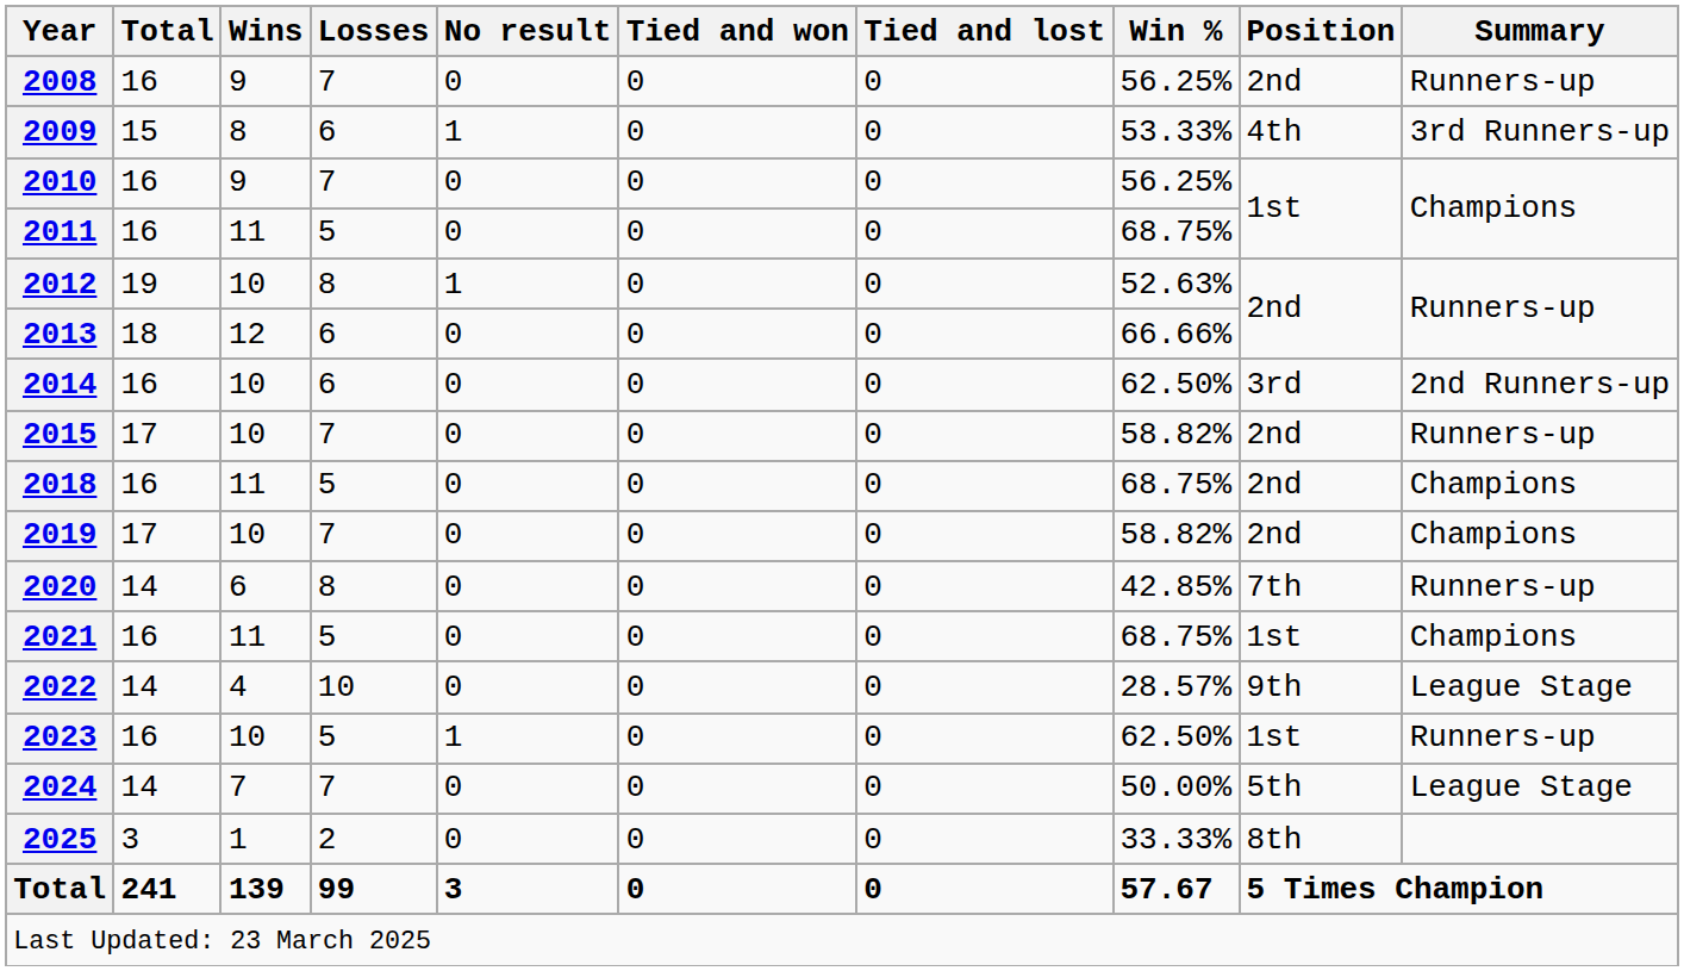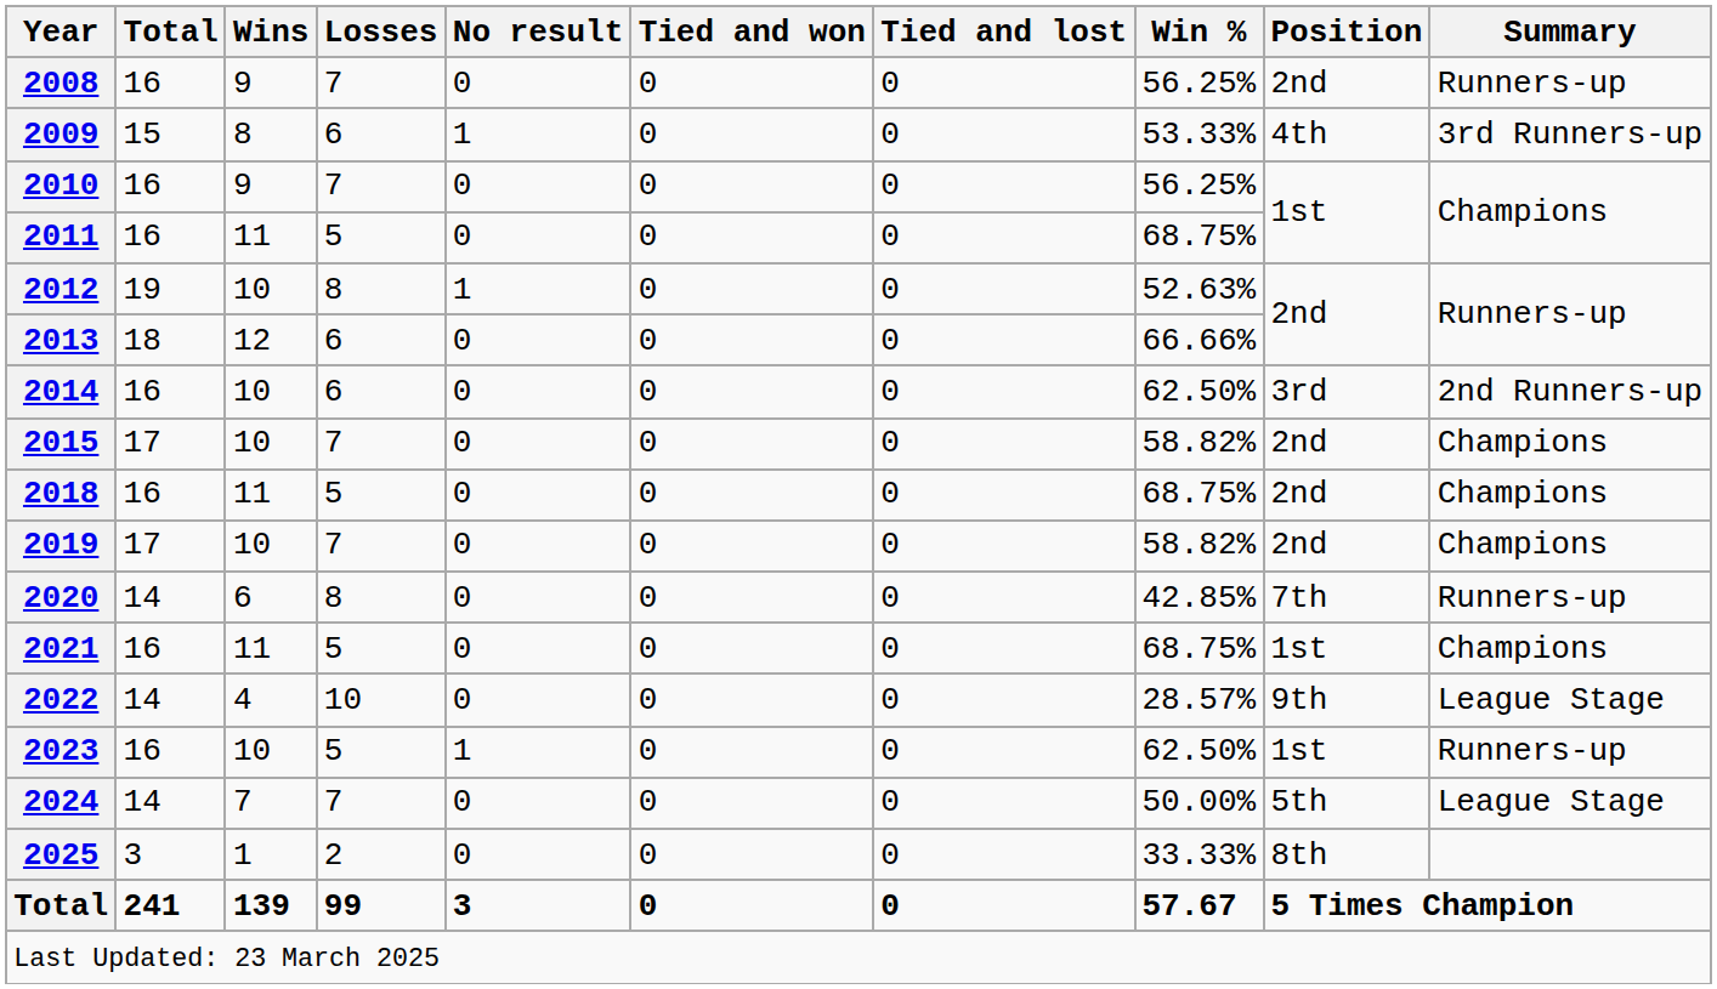2015 | Summary: Runners-up -> Champions
